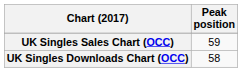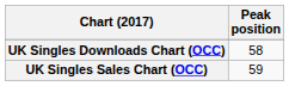rows swapped: UK Singles Downloads Chart (OCC) <-> UK Singles Sales Chart (OCC)
